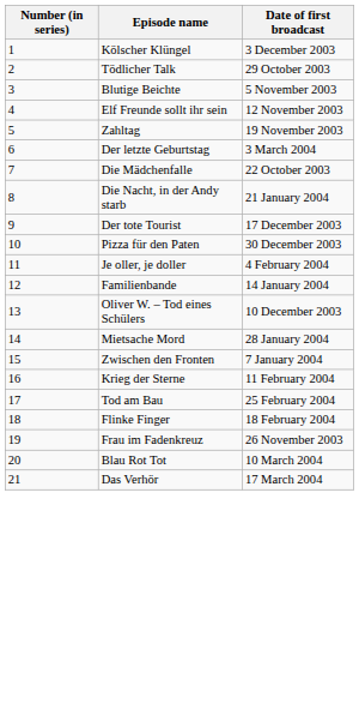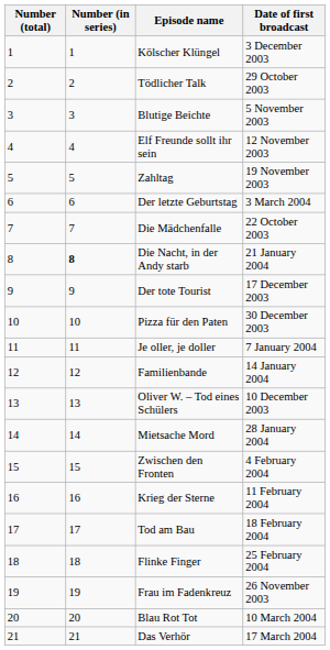+ column: Number (total) | 1 | 2 | 3 | 4 | 5 | 6 | 7 | 8 | 9 | 10 | 11 | 12 | 13 | 14 | 15 | 16 | 17 | 18 | 19 | 20 | 21
Die Nacht, in der Andy starb | Number (in series): normal -> bold
Je oller, je doller | Date of first broadcast: 4 February 2004 -> 7 January 2004
Zwischen den Fronten | Date of first broadcast: 7 January 2004 -> 4 February 2004
Tod am Bau | Date of first broadcast: 25 February 2004 -> 18 February 2004
Flinke Finger | Date of first broadcast: 18 February 2004 -> 25 February 2004
